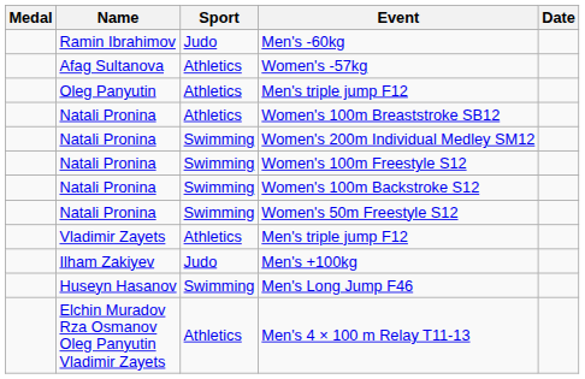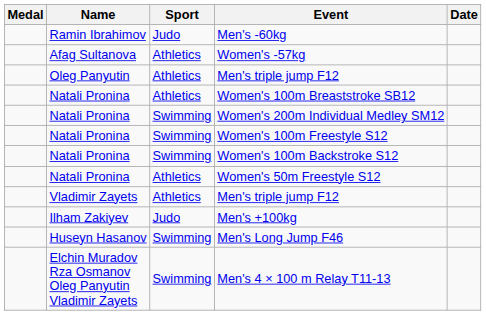Women's 50m Freestyle S12 | Sport: Swimming -> Athletics
Men's 4 × 100 m Relay T11-13 | Sport: Athletics -> Swimming
